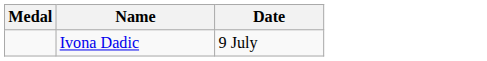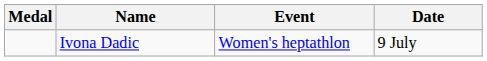+ column: Event | Women's heptathlon
